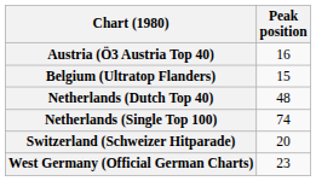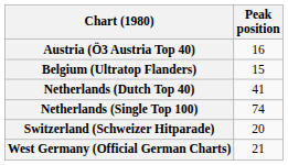Netherlands (Dutch Top 40) | Peak position: 48 -> 41
West Germany (Official German Charts) | Peak position: 23 -> 21
